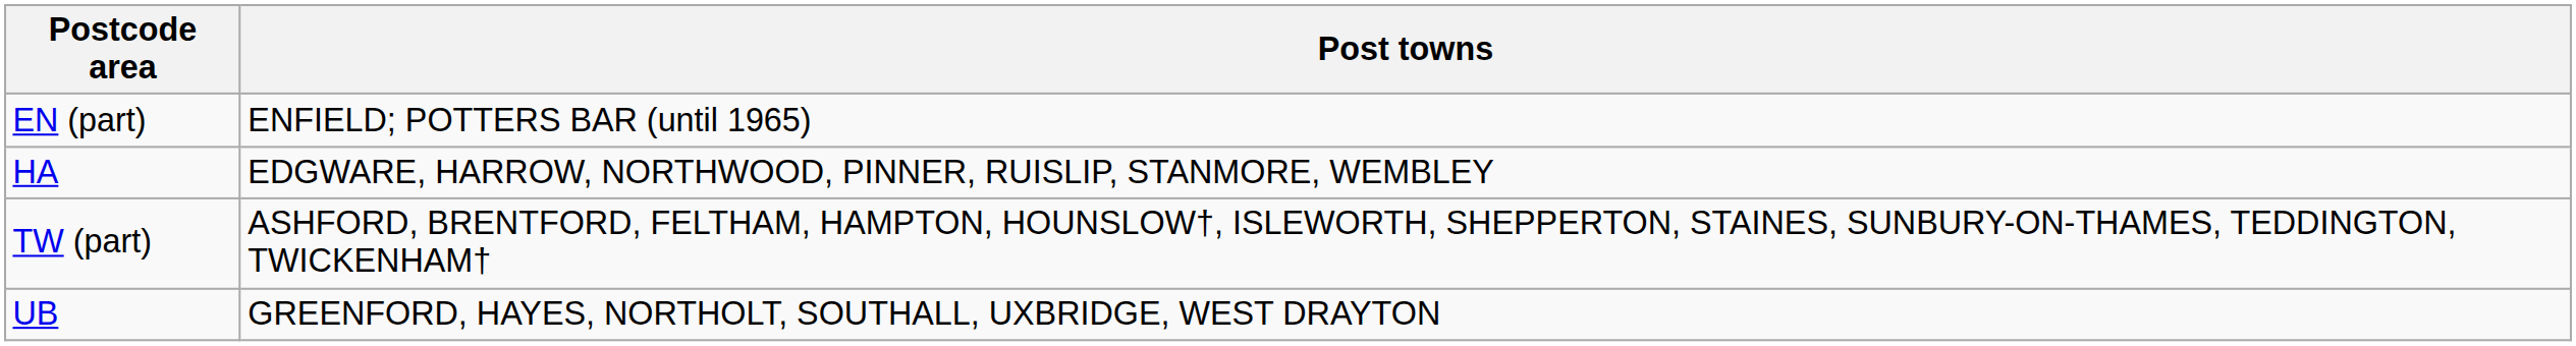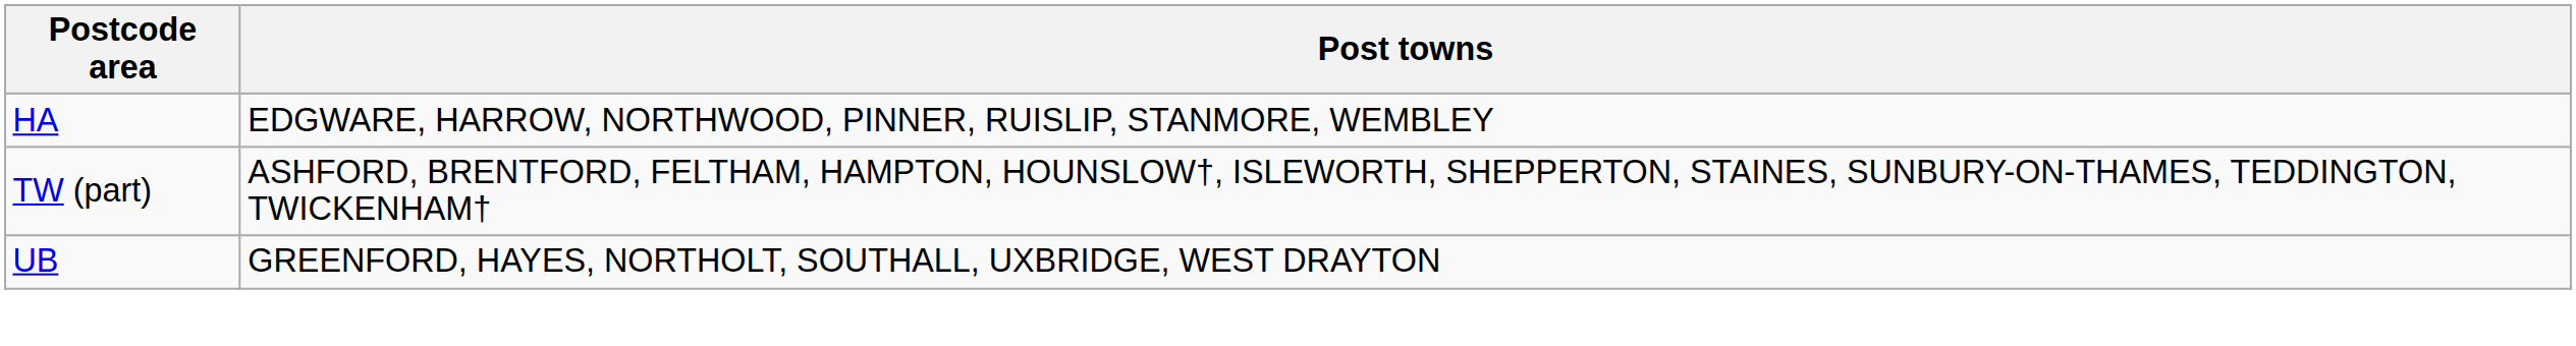- row: EN (part) | ENFIELD; POTTERS BAR (until 1965)
